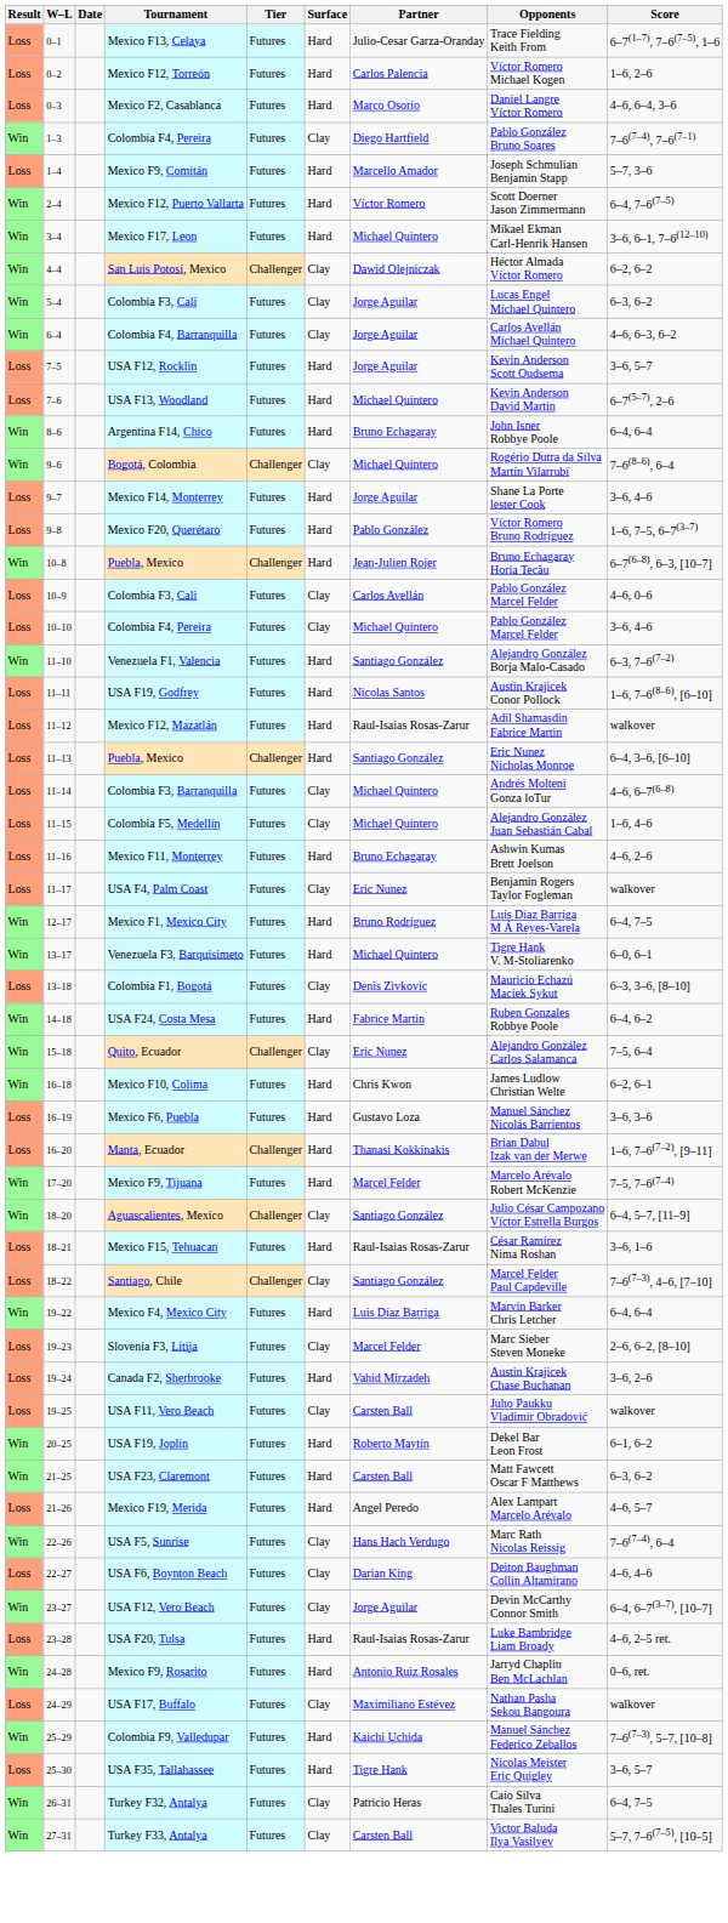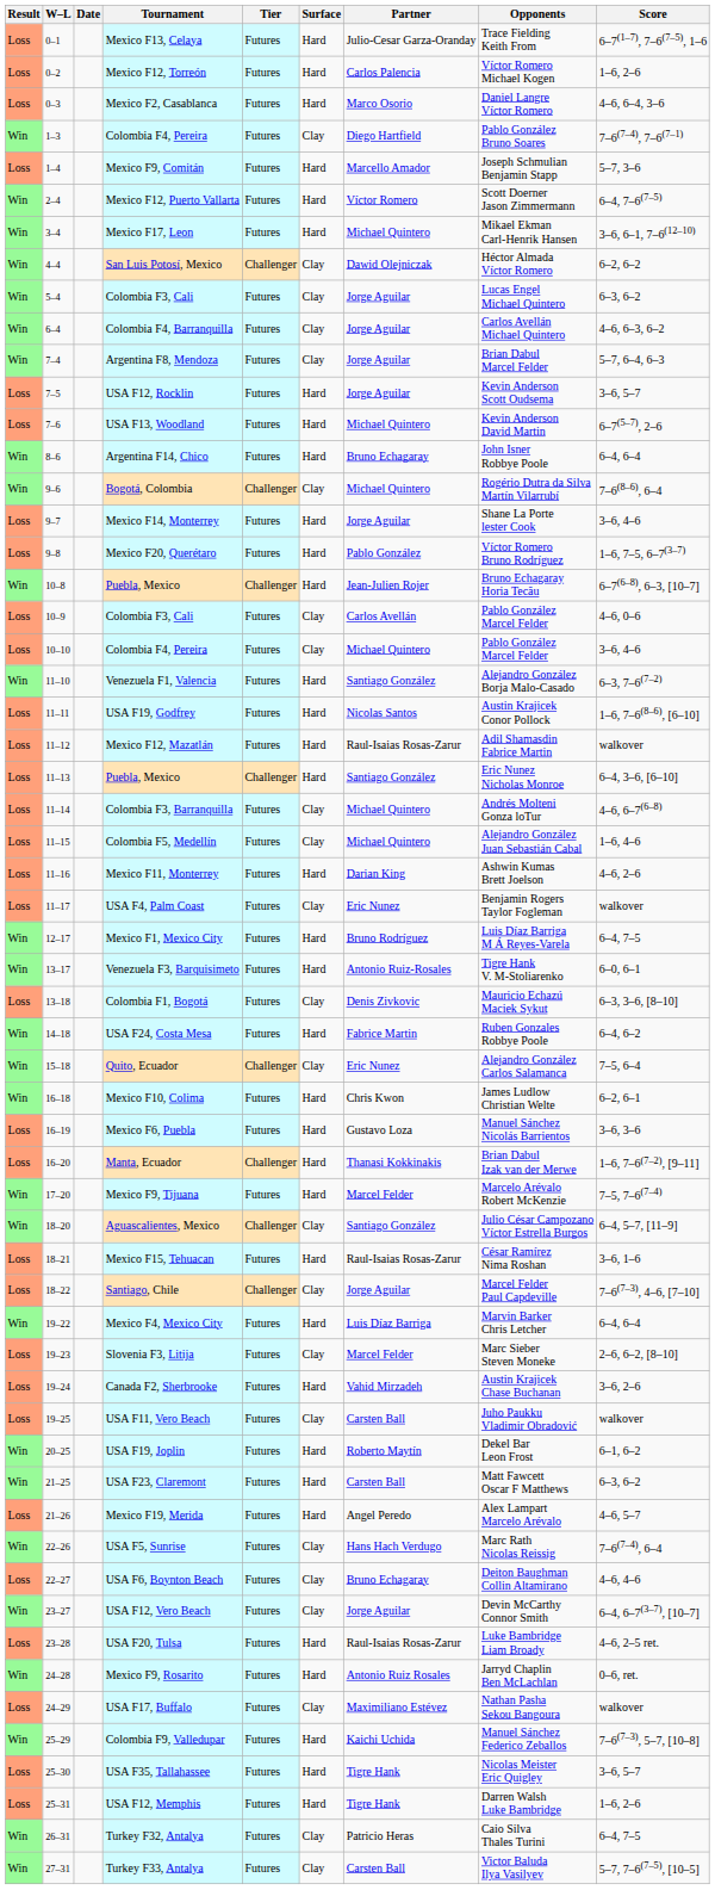+ row: Win | 7–4 | Argentina F8, Mendoza | Futures | Clay | Jorge Aguilar | Brian Dabul Marcel Felder | 5–7, 6–4, 6–3
Mexico F11, Monterrey | Partner: Bruno Echagaray -> Darian King
Venezuela F3, Barquisimeto | Partner: Michael Quintero -> Antonio Ruiz-Rosales
Santiago, Chile | Partner: Santiago González -> Jorge Aguilar
USA F6, Boynton Beach | Partner: Darian King -> Bruno Echagaray
+ row: Loss | 25–31 | USA F12, Memphis | Futures | Hard | Tigre Hank | Darren Walsh Luke Bambridge | 1–6, 2–6
